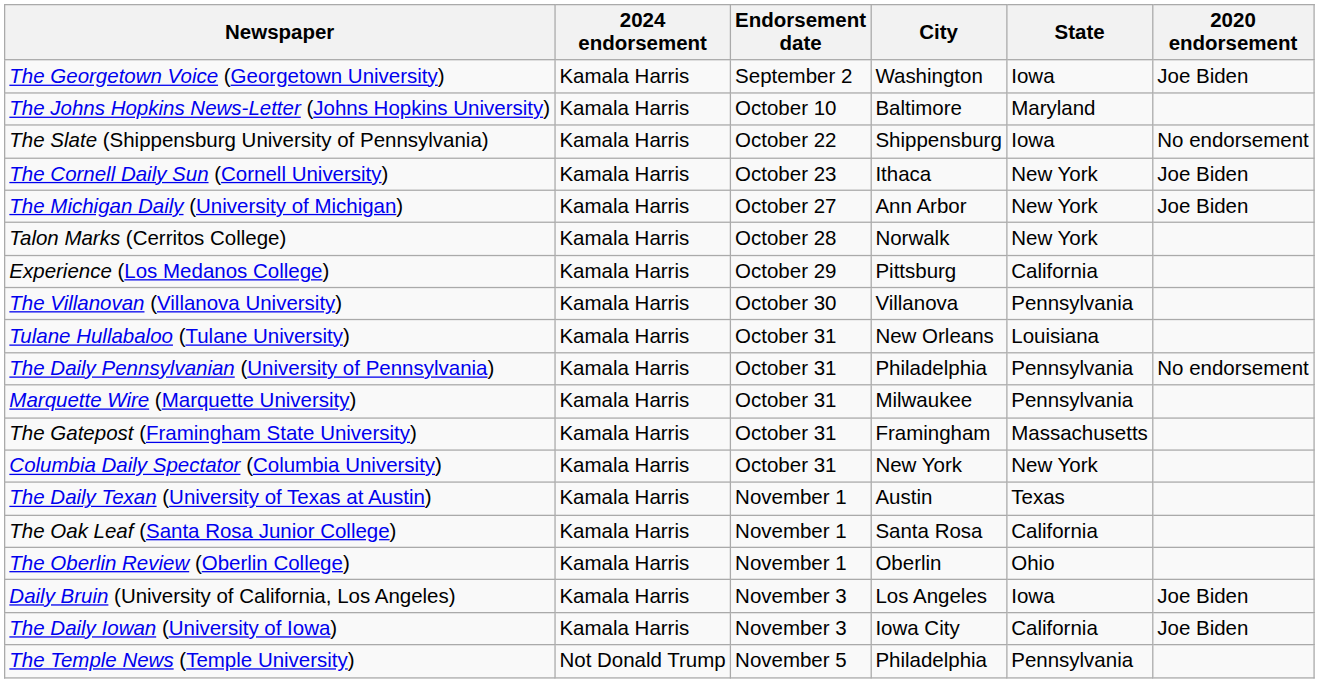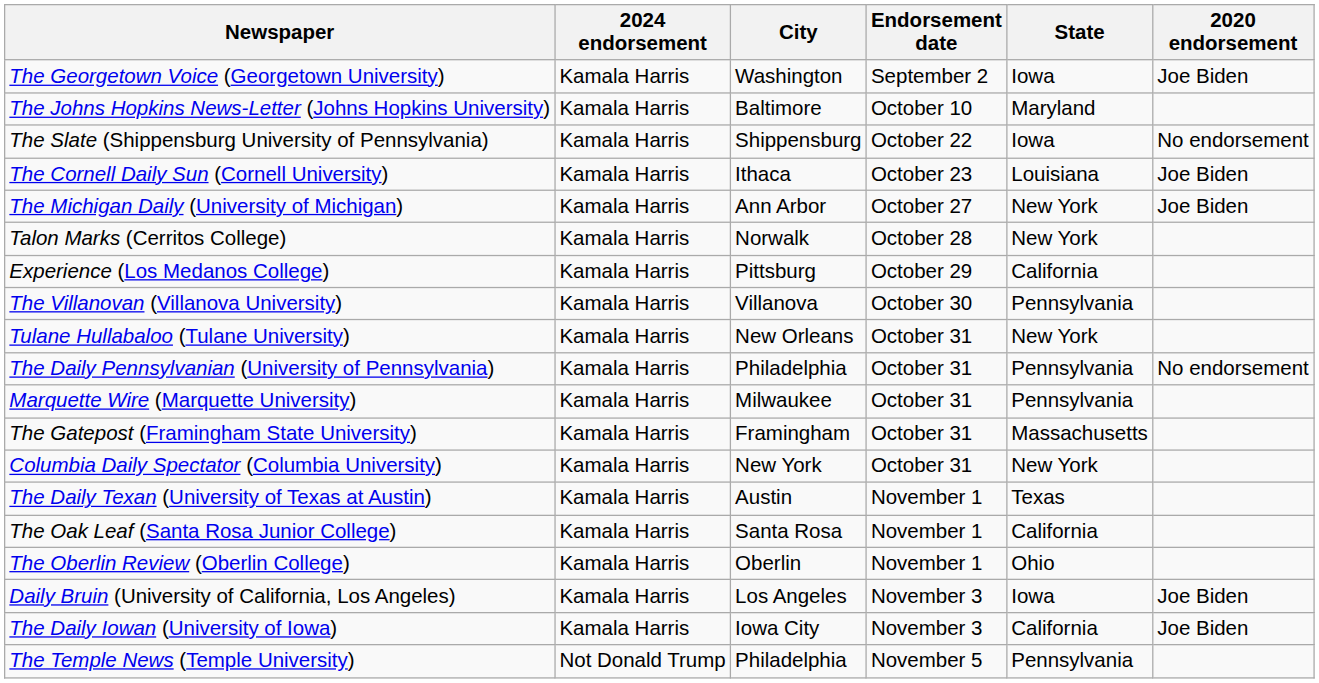columns swapped: Endorsement date <-> City
The Cornell Daily Sun (Cornell University) | State: New York -> Louisiana
Tulane Hullabaloo (Tulane University) | State: Louisiana -> New York
